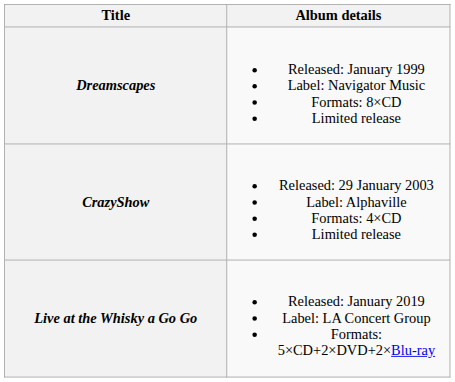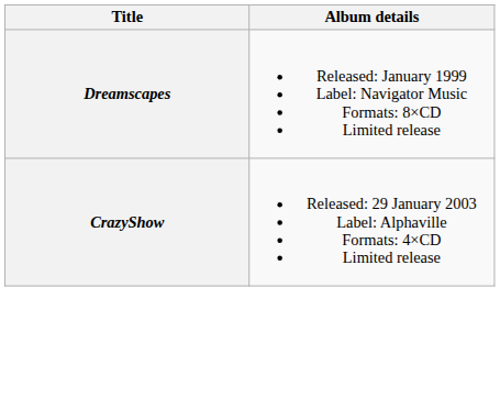- row: Live at the Whisky a Go Go | Released: January 2019 Label: LA Concert Group Formats: 5×CD+2×DVD+2×Blu-ray
